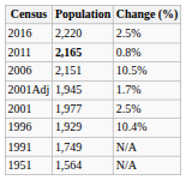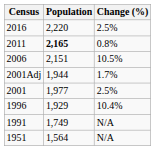2001Adj | Population: 1,945 -> 1,944
